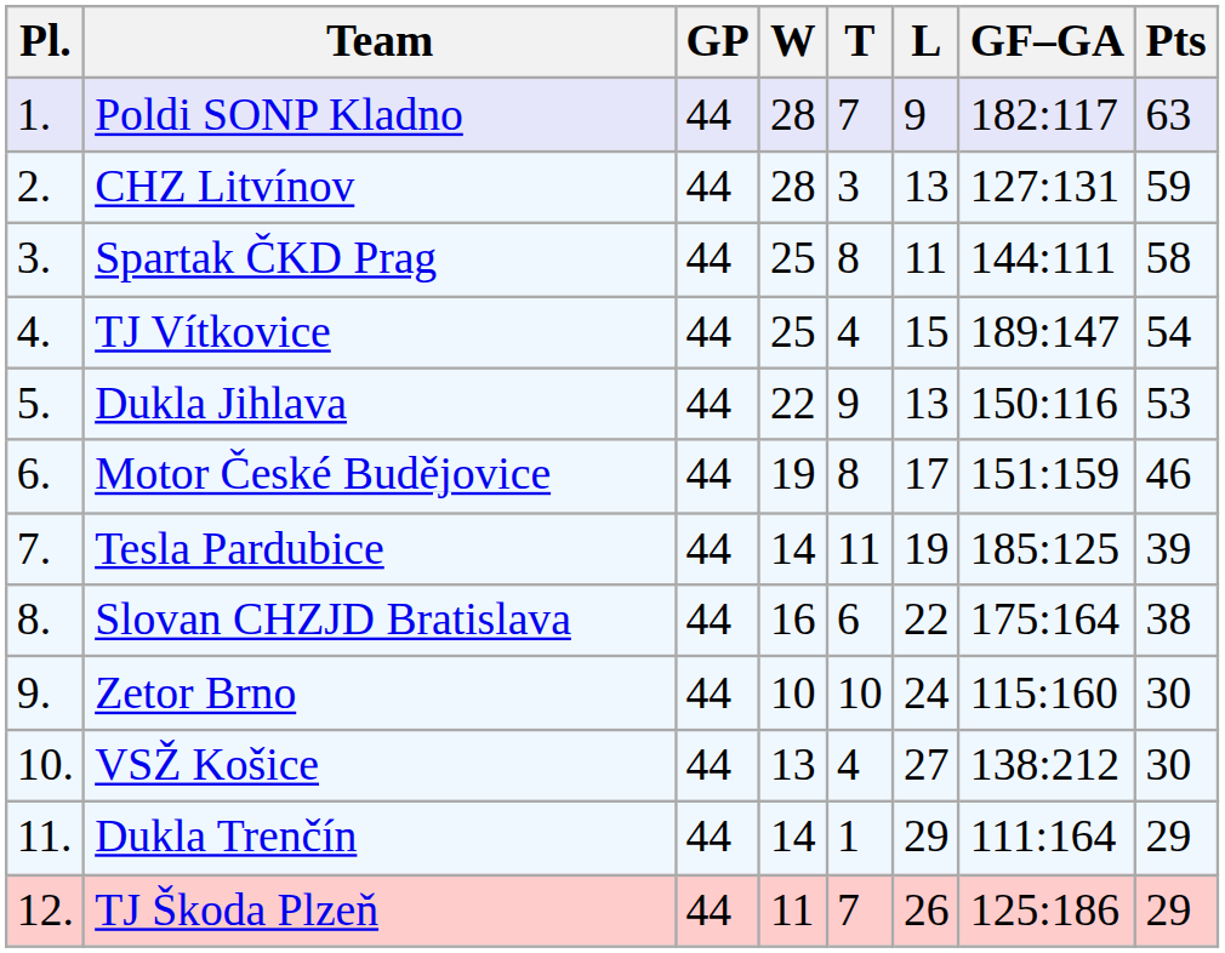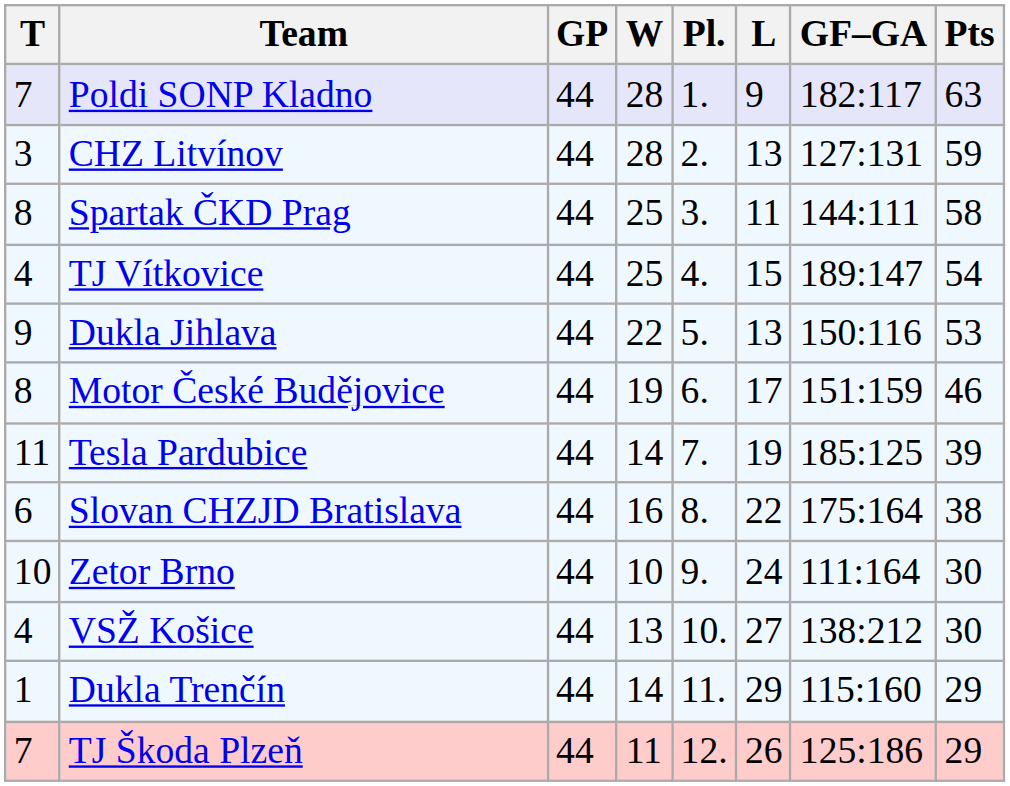columns swapped: Pl. <-> T
Zetor Brno | GF–GA: 115:160 -> 111:164
Dukla Trenčín | GF–GA: 111:164 -> 115:160
